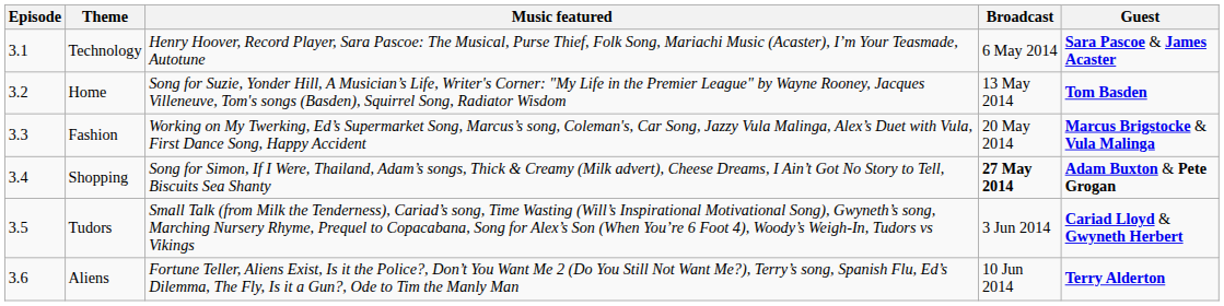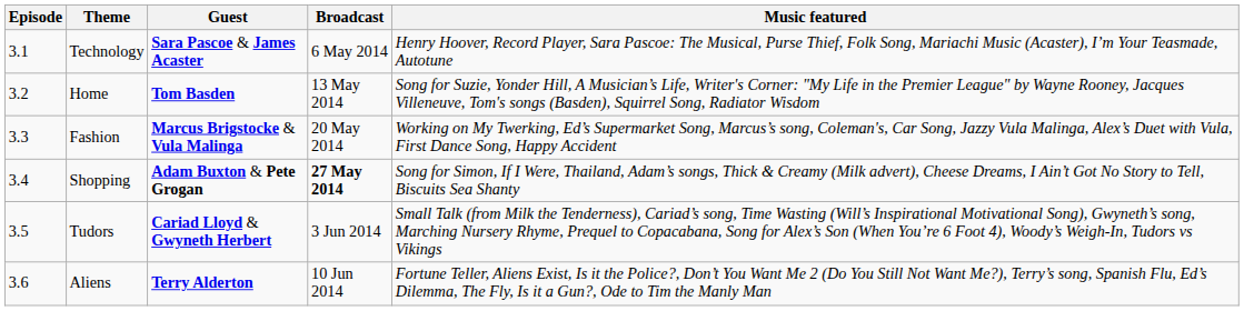columns swapped: Guest <-> Music featured
